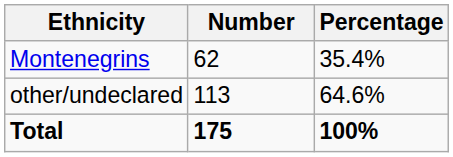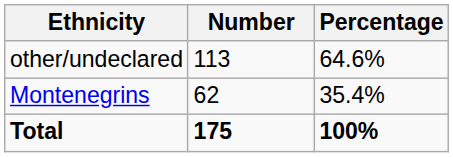rows swapped: Montenegrins <-> other/undeclared
